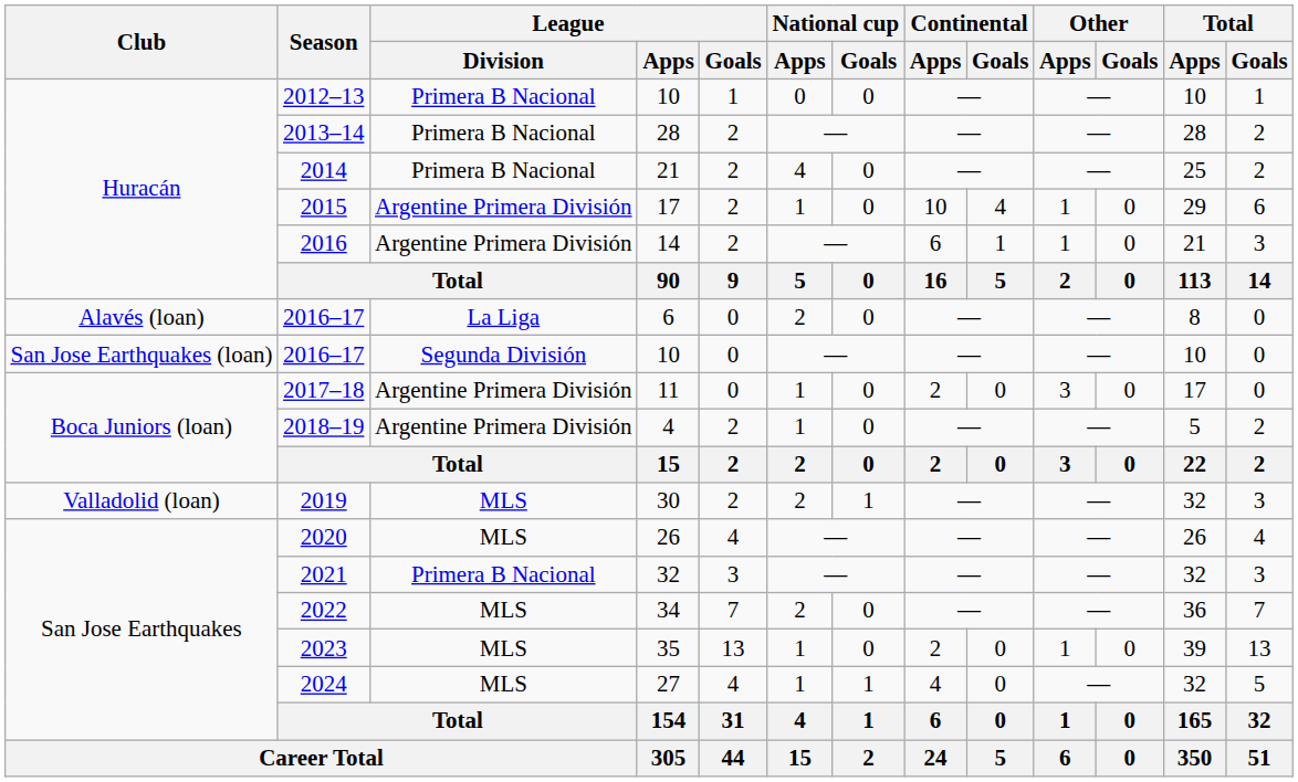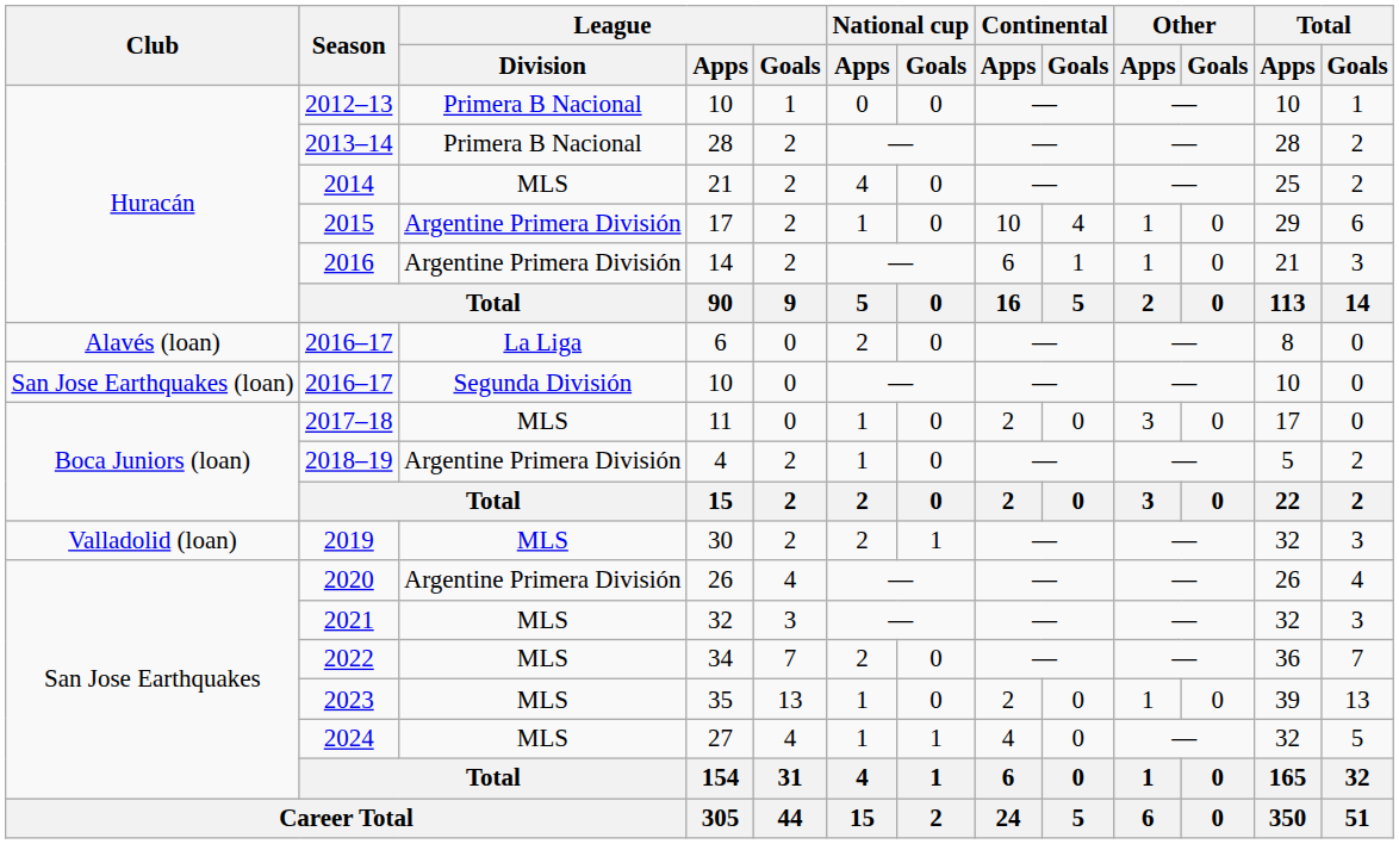2014 | League / Division: Primera B Nacional -> MLS
2017–18 | League / Division: Argentine Primera División -> MLS
2020 | League / Division: MLS -> Argentine Primera División
2021 | League / Division: Primera B Nacional -> MLS
